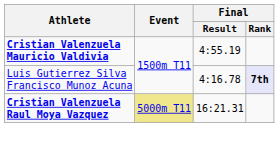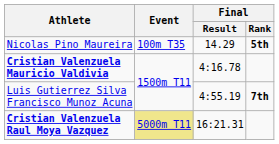+ row: Nicolas Pino Maureira | 100m T35 | 14.29 | 5th
Cristian Valenzuela Mauricio Valdivia | Final / Result: 4:55.19 -> 4:16.78
Luis Gutierrez Silva Francisco Munoz Acuna | Final / Result: 4:16.78 -> 4:55.19
Luis Gutierrez Silva Francisco Munoz Acuna | Final / Rank: lavender background -> no background
